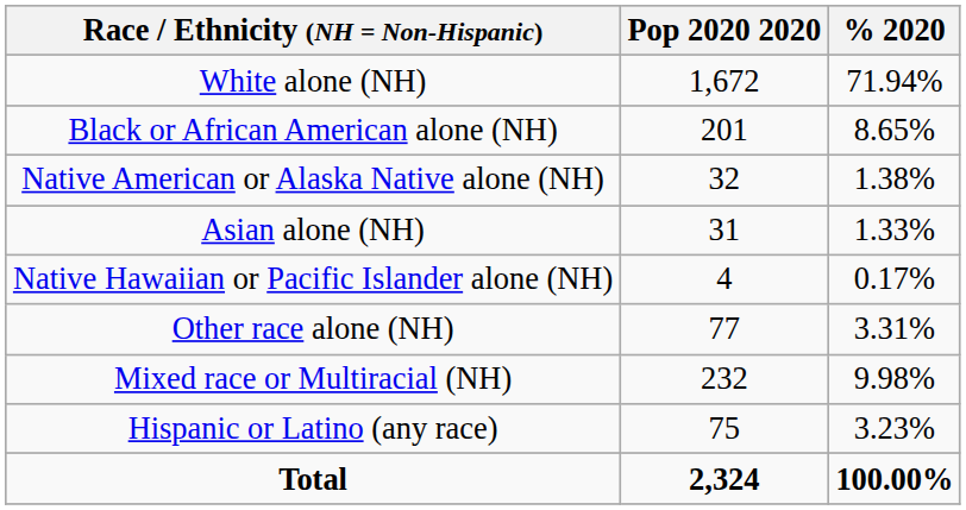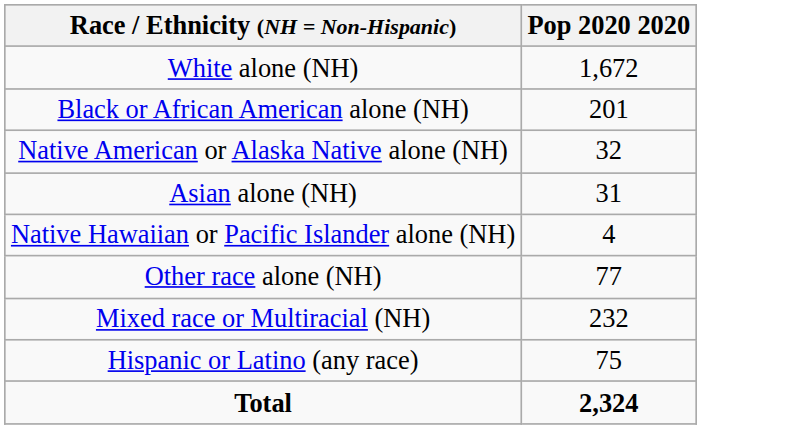- column: % 2020 | 71.94% | 8.65% | 1.38% | 1.33% | 0.17% | 3.31% | 9.98% | 3.23% | 100.00%
